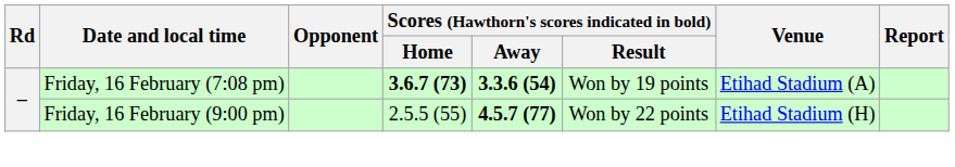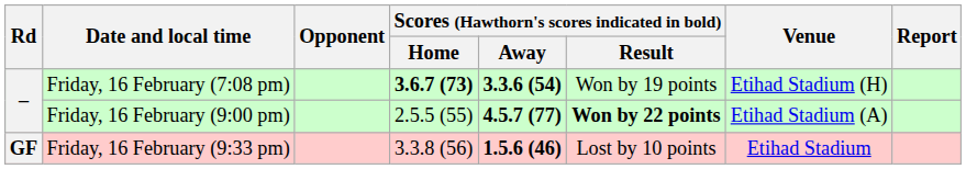Friday, 16 February (7:08 pm) | Venue: Etihad Stadium (A) -> Etihad Stadium (H)
Friday, 16 February (9:00 pm) | Scores (Hawthorn's scores indicated in bold) / Result: normal -> bold
Friday, 16 February (9:00 pm) | Venue: Etihad Stadium (H) -> Etihad Stadium (A)
+ row: GF | Friday, 16 February (9:33 pm) | 3.3.8 (56) | 1.5.6 (46) | Lost by 10 points | Etihad Stadium
